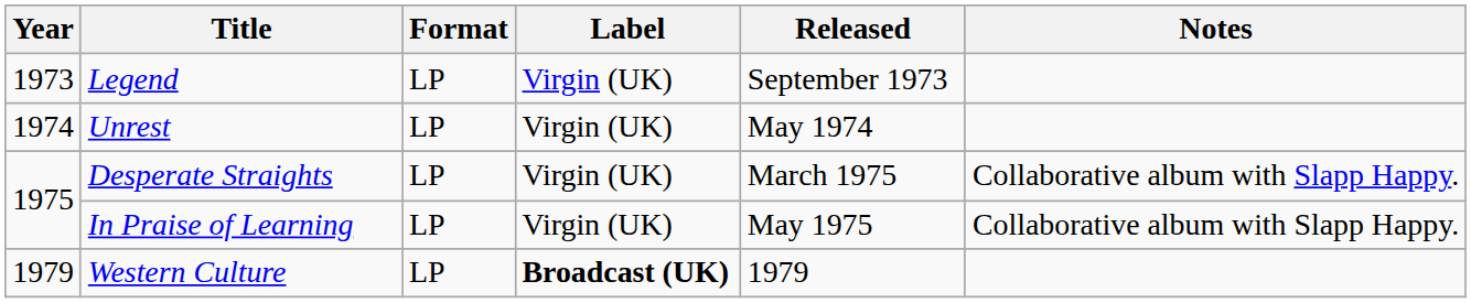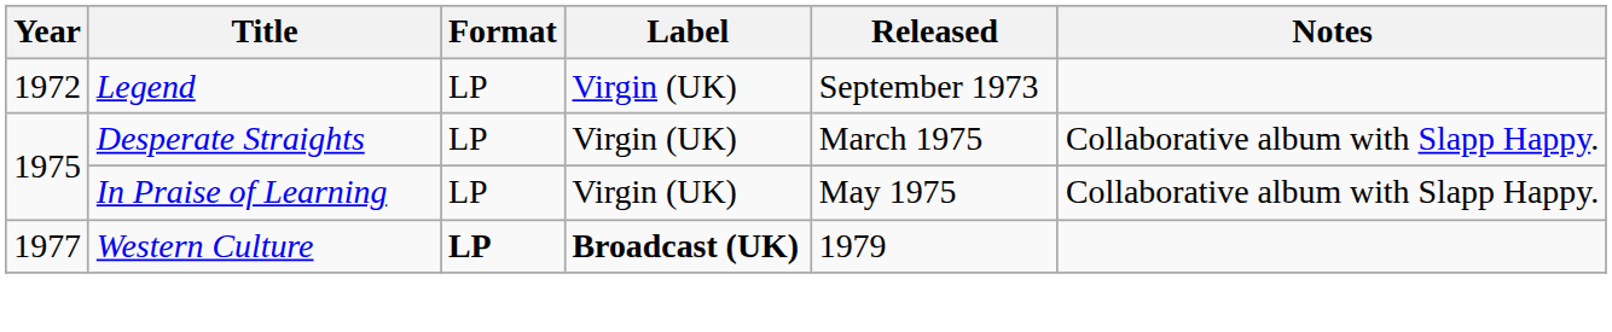Legend | Year: 1973 -> 1972
- row: 1974 | Unrest | LP | Virgin (UK) | May 1974
Western Culture | Year: 1979 -> 1977
Western Culture | Format: normal -> bold
